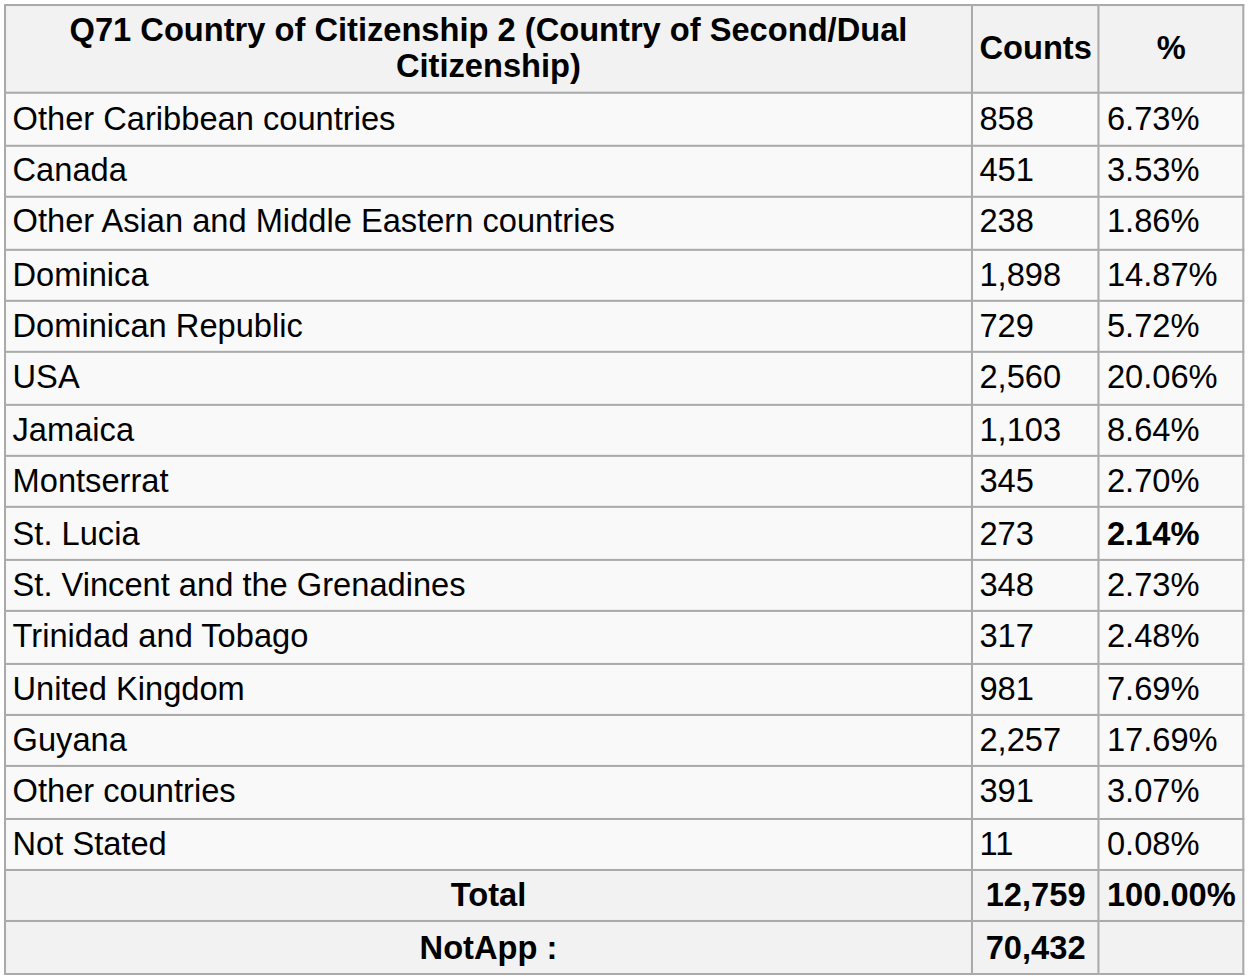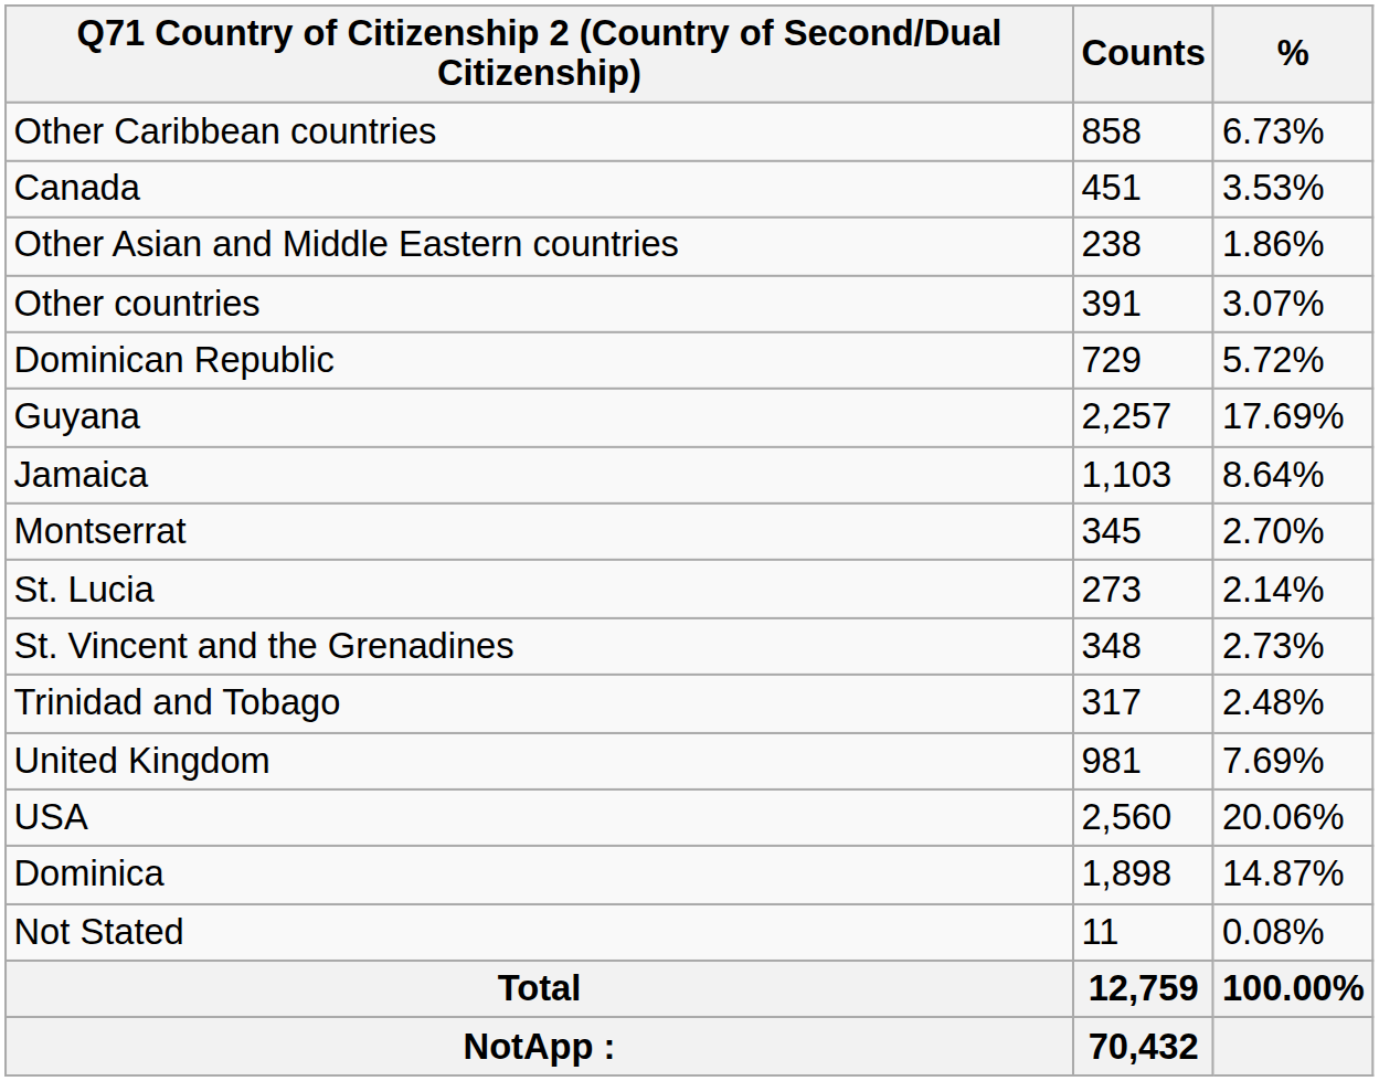rows swapped: Dominica <-> Other countries
rows swapped: Guyana <-> USA
St. Lucia | %: bold -> normal
